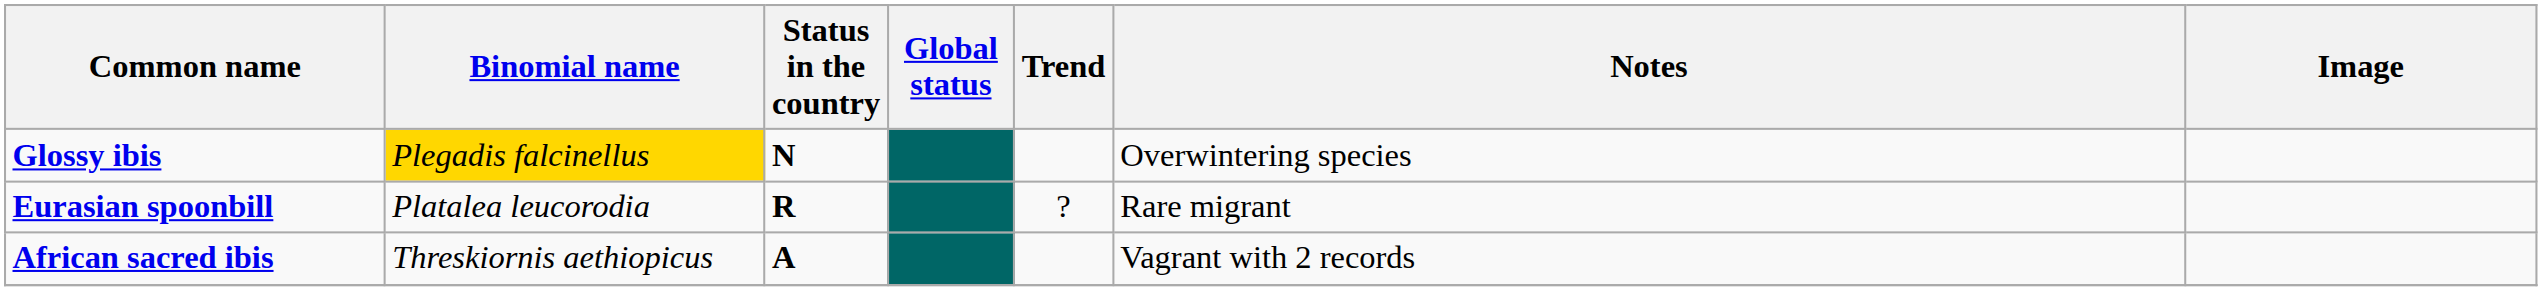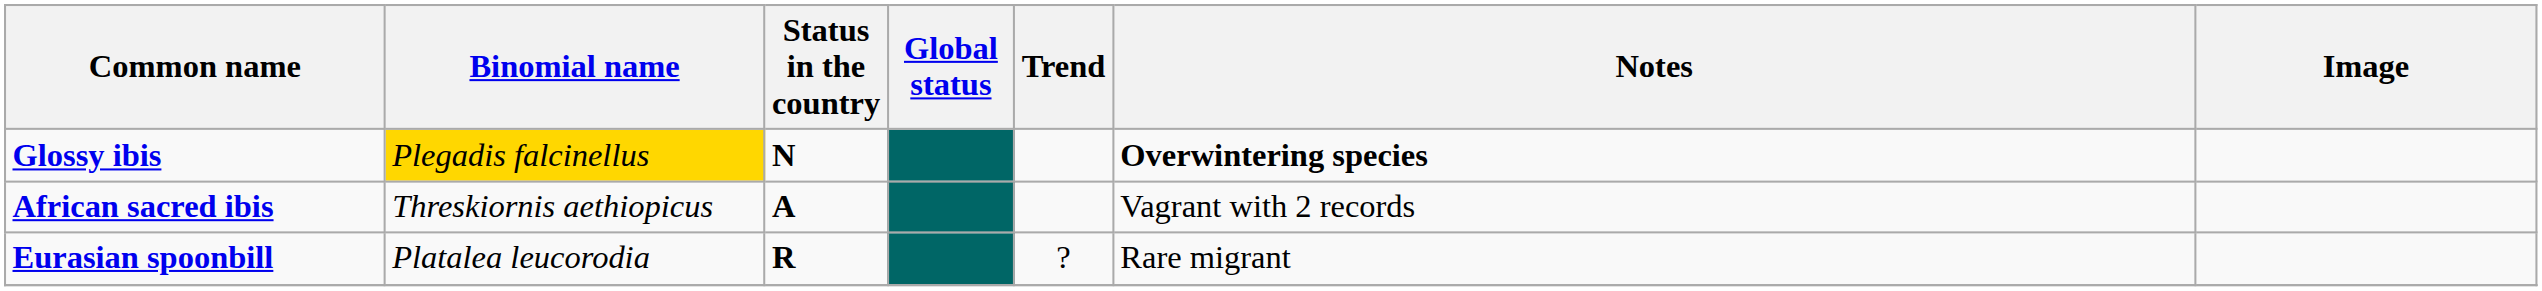Glossy ibis | Notes: normal -> bold
rows swapped: African sacred ibis <-> Eurasian spoonbill
